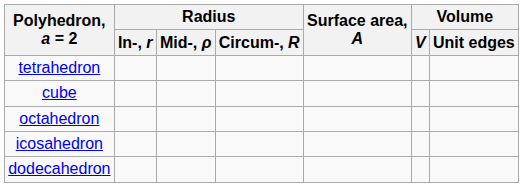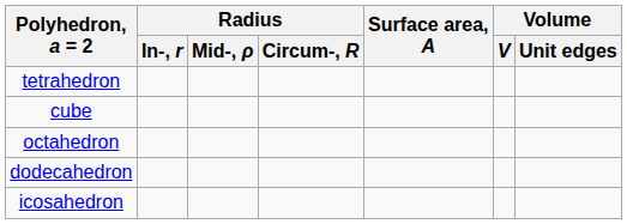rows swapped: dodecahedron <-> icosahedron
